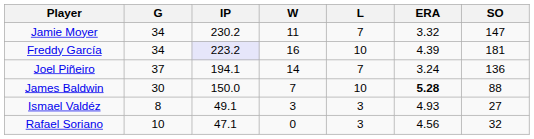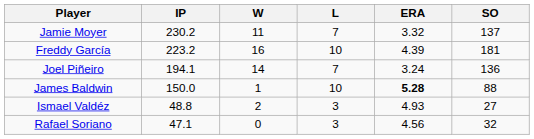- column: G | 34 | 34 | 37 | 30 | 8 | 10
Jamie Moyer | SO: 147 -> 137
Freddy García | IP: lavender background -> no background
James Baldwin | W: 7 -> 1
Ismael Valdéz | IP: 49.1 -> 48.8
Ismael Valdéz | W: 3 -> 2
